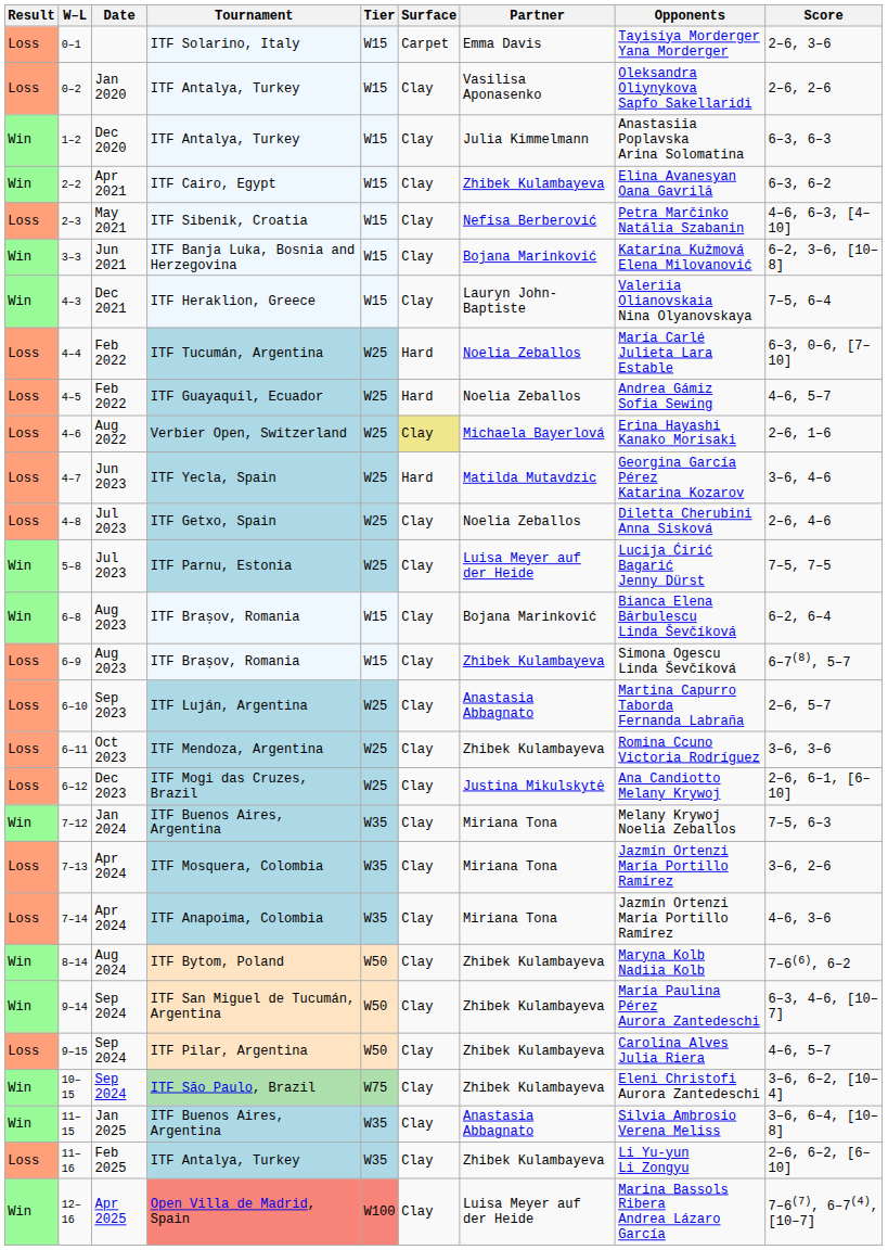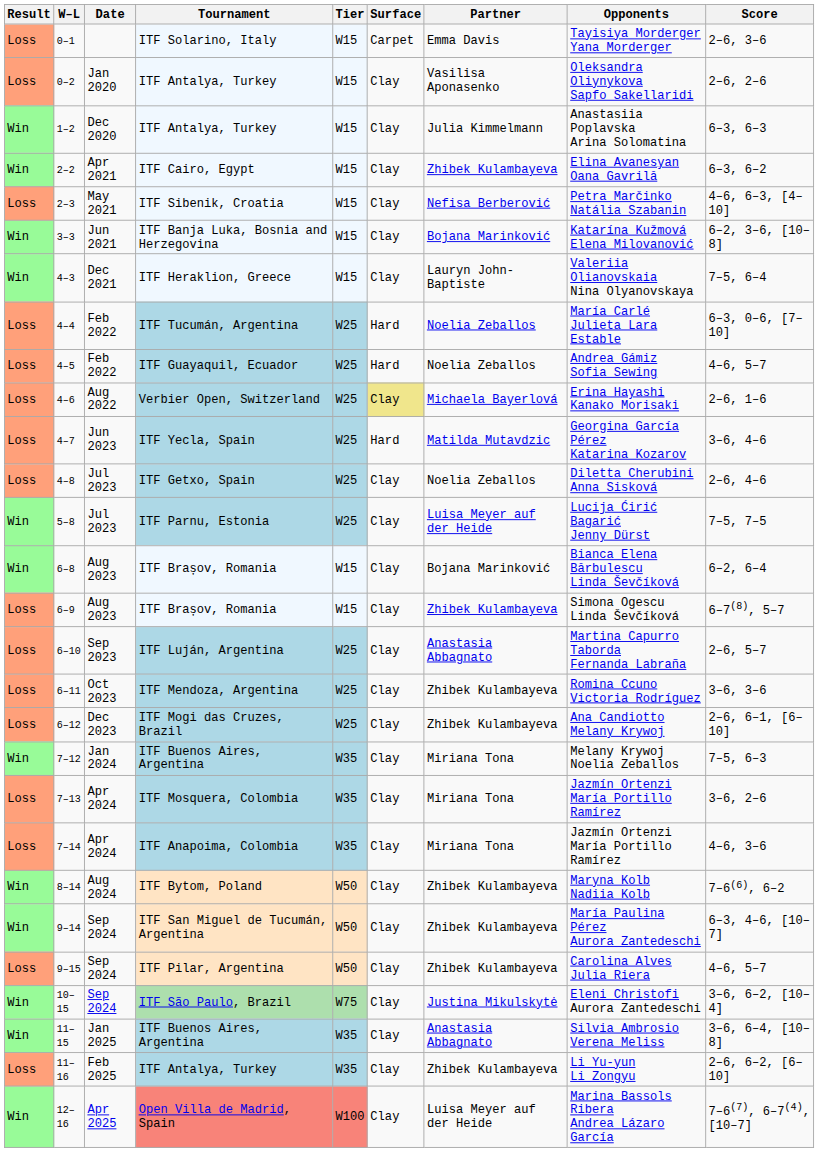6–12 | Partner: Justina Mikulskytė -> Zhibek Kulambayeva
10–15 | Partner: Zhibek Kulambayeva -> Justina Mikulskytė
